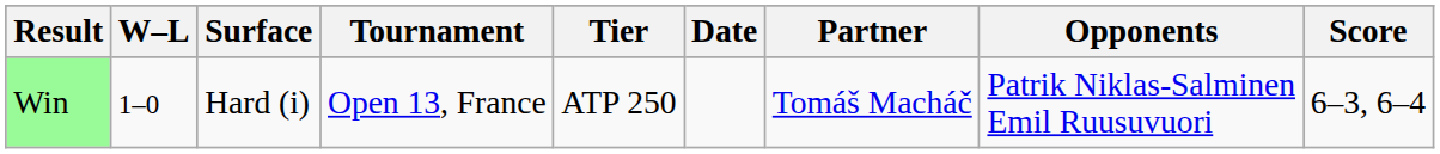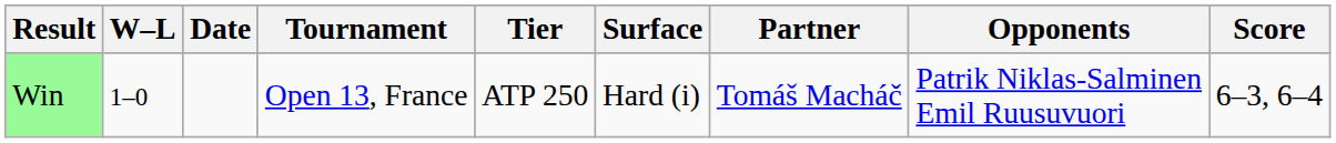columns swapped: Date <-> Surface
